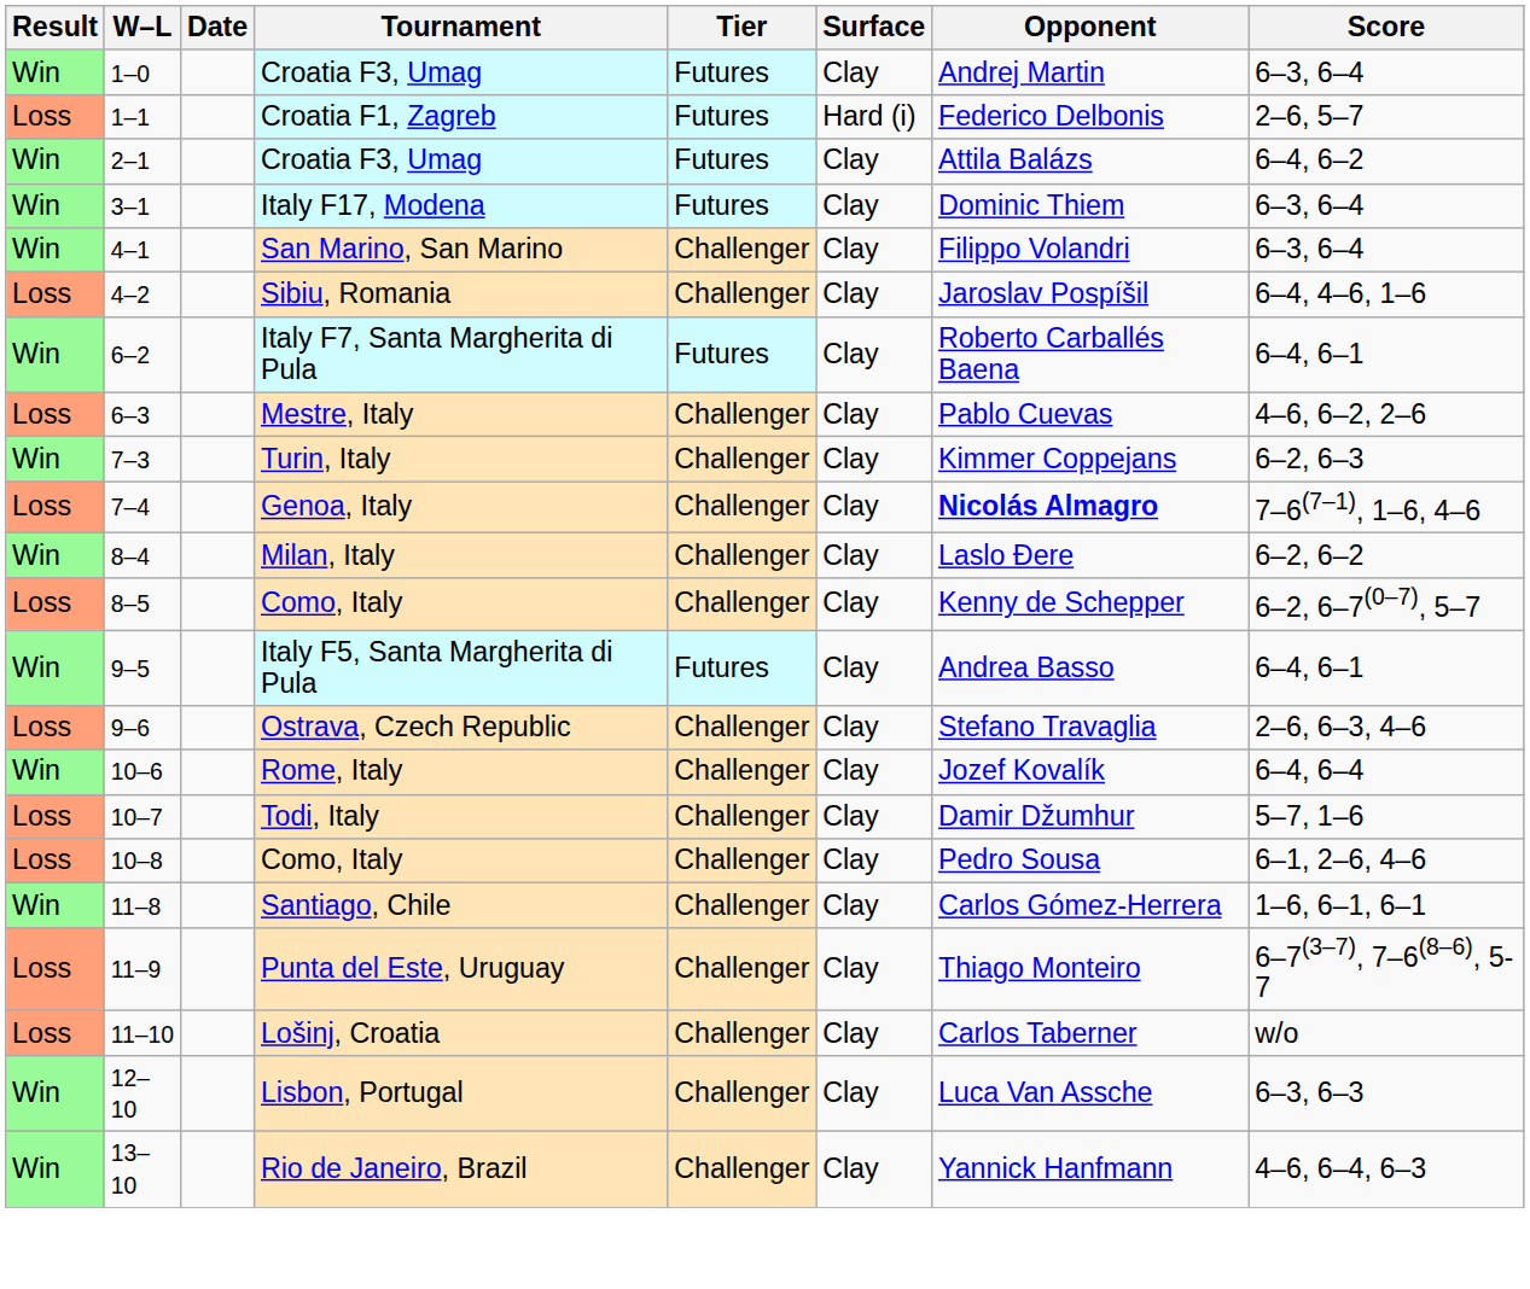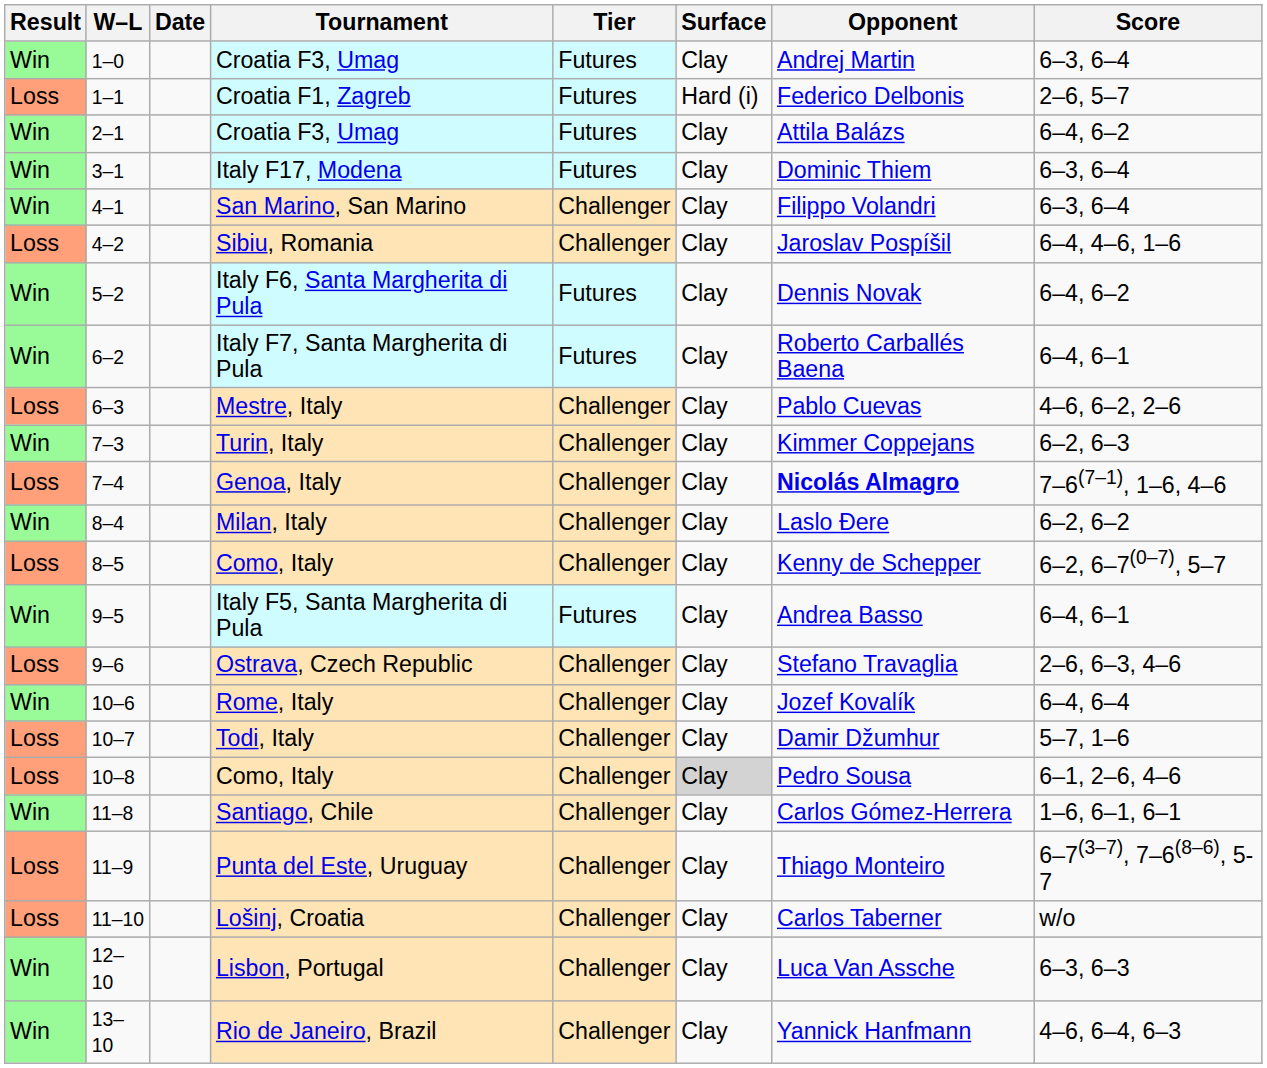+ row: Win | 5–2 | Italy F6, Santa Margherita di Pula | Futures | Clay | Dennis Novak | 6–4, 6–2
10–8 / Como, Italy | Surface: no background -> lightgrey background
